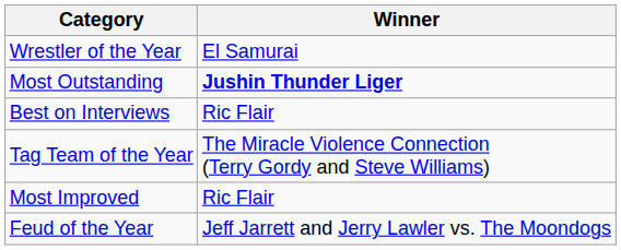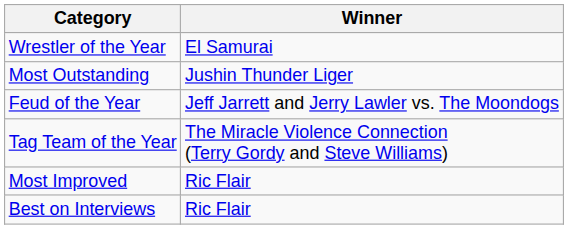Most Outstanding | Winner: bold -> normal
rows swapped: Feud of the Year <-> Best on Interviews
